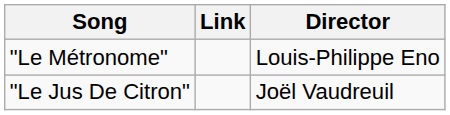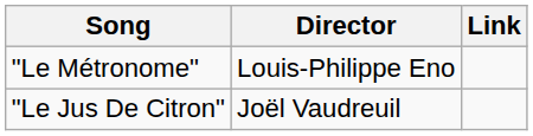columns swapped: Director <-> Link
